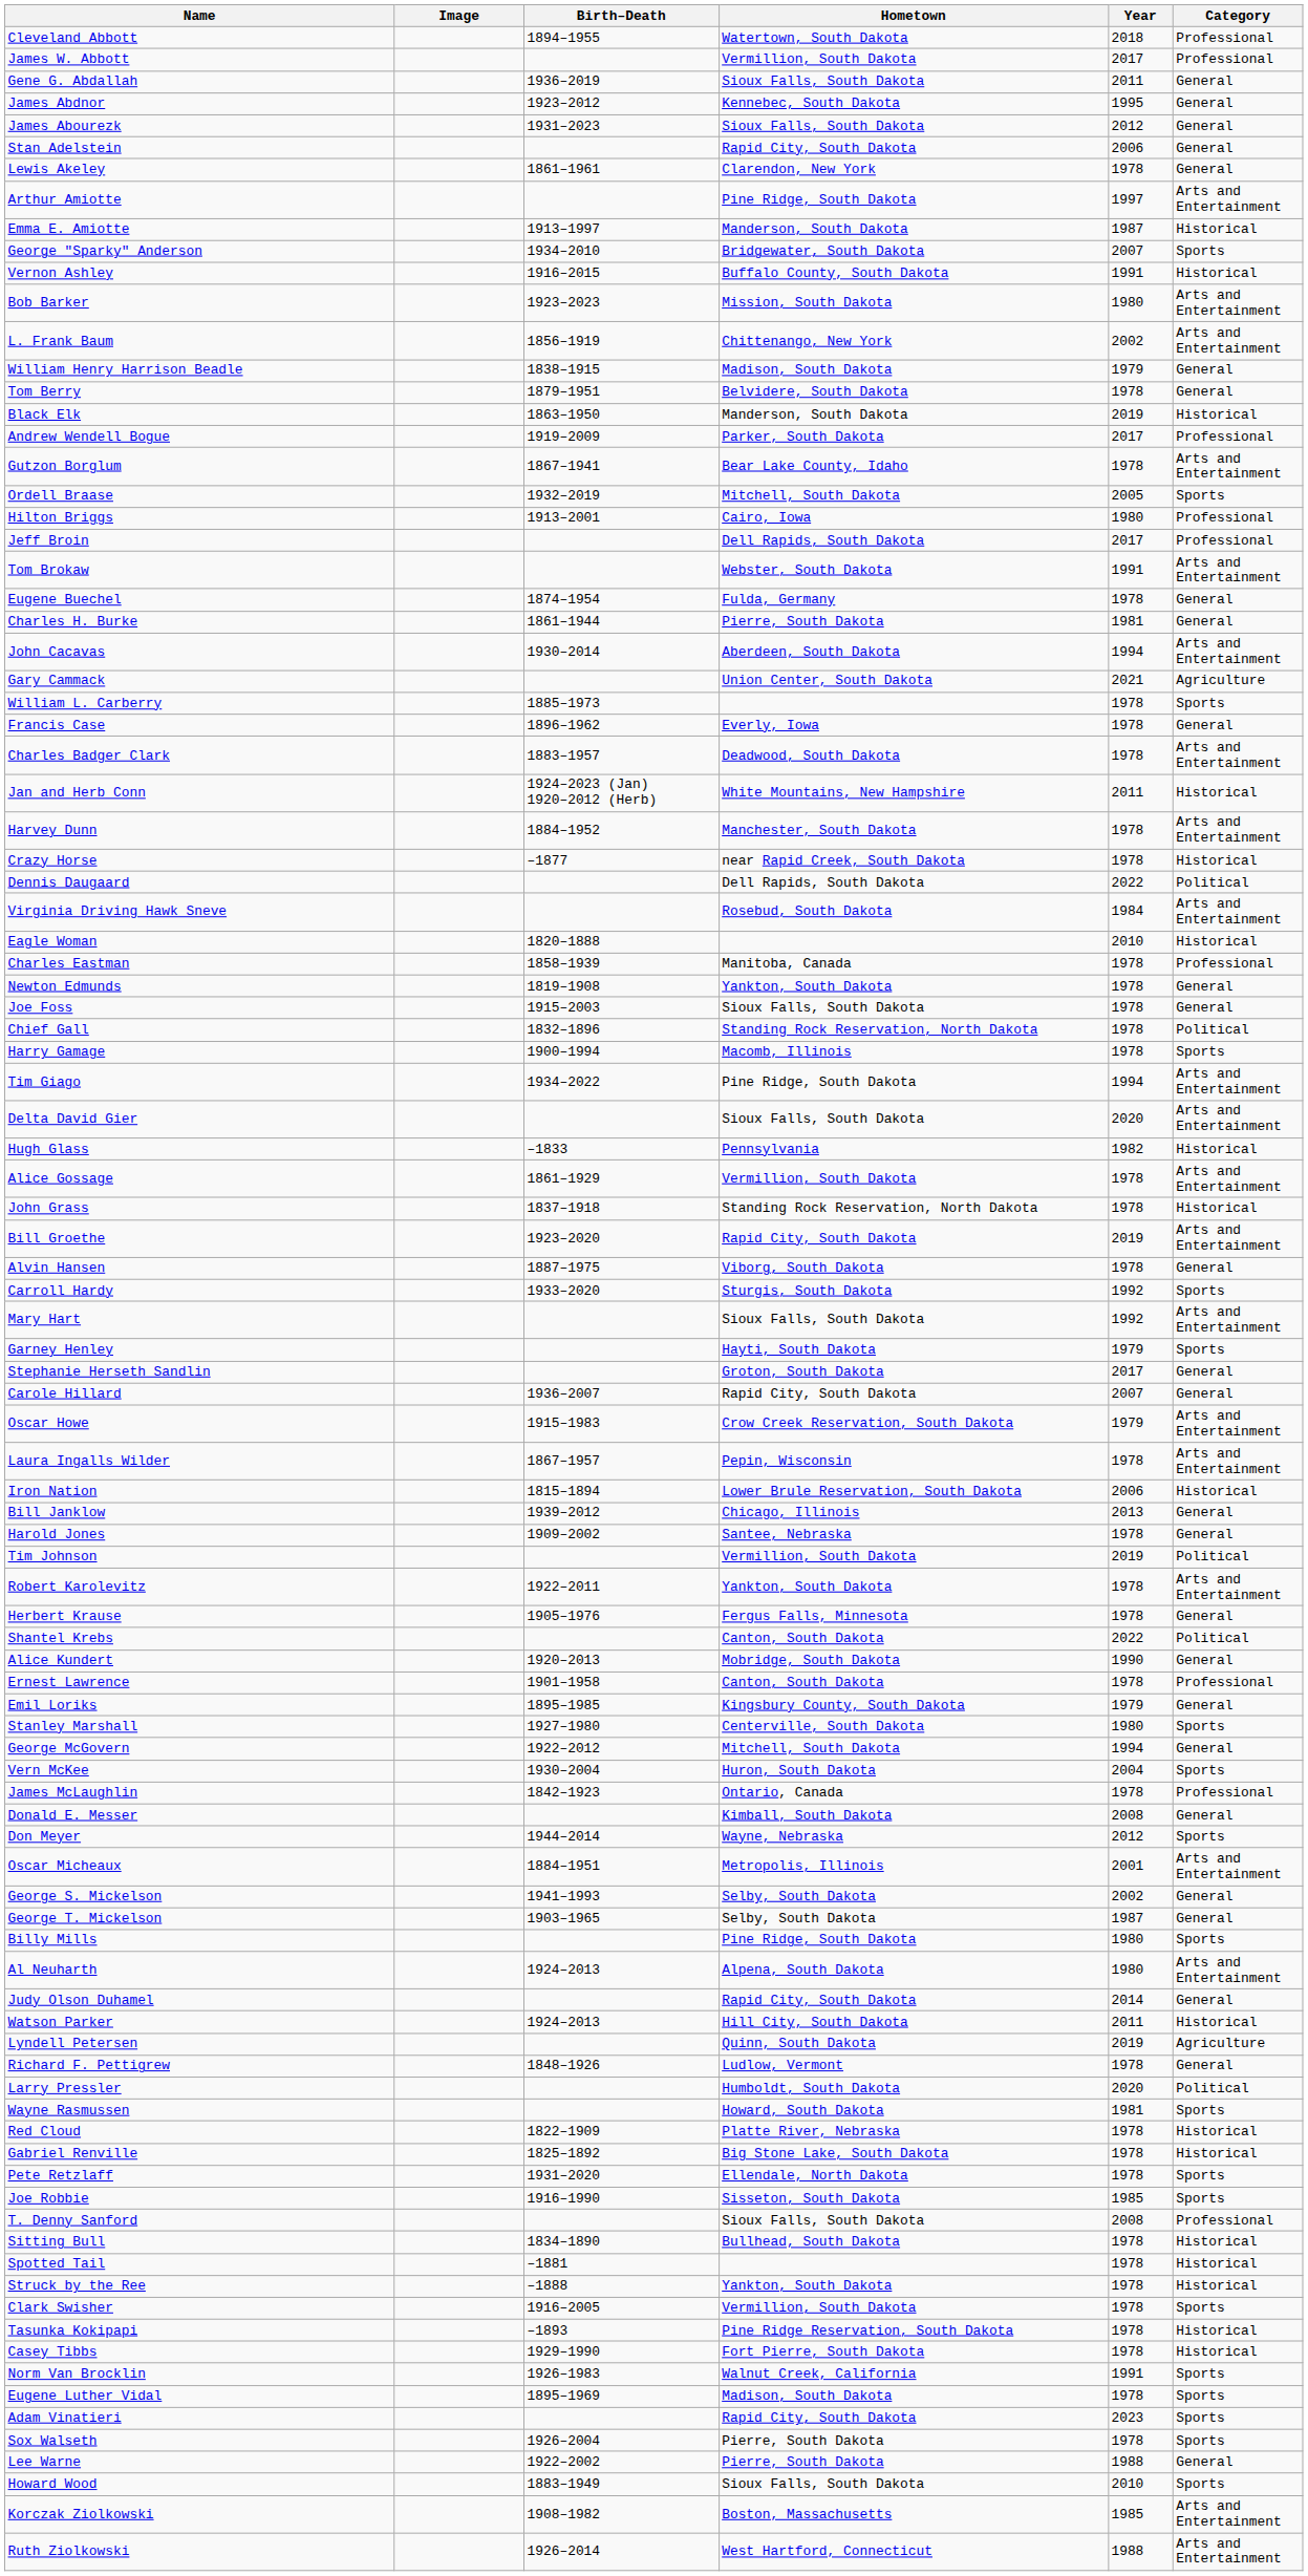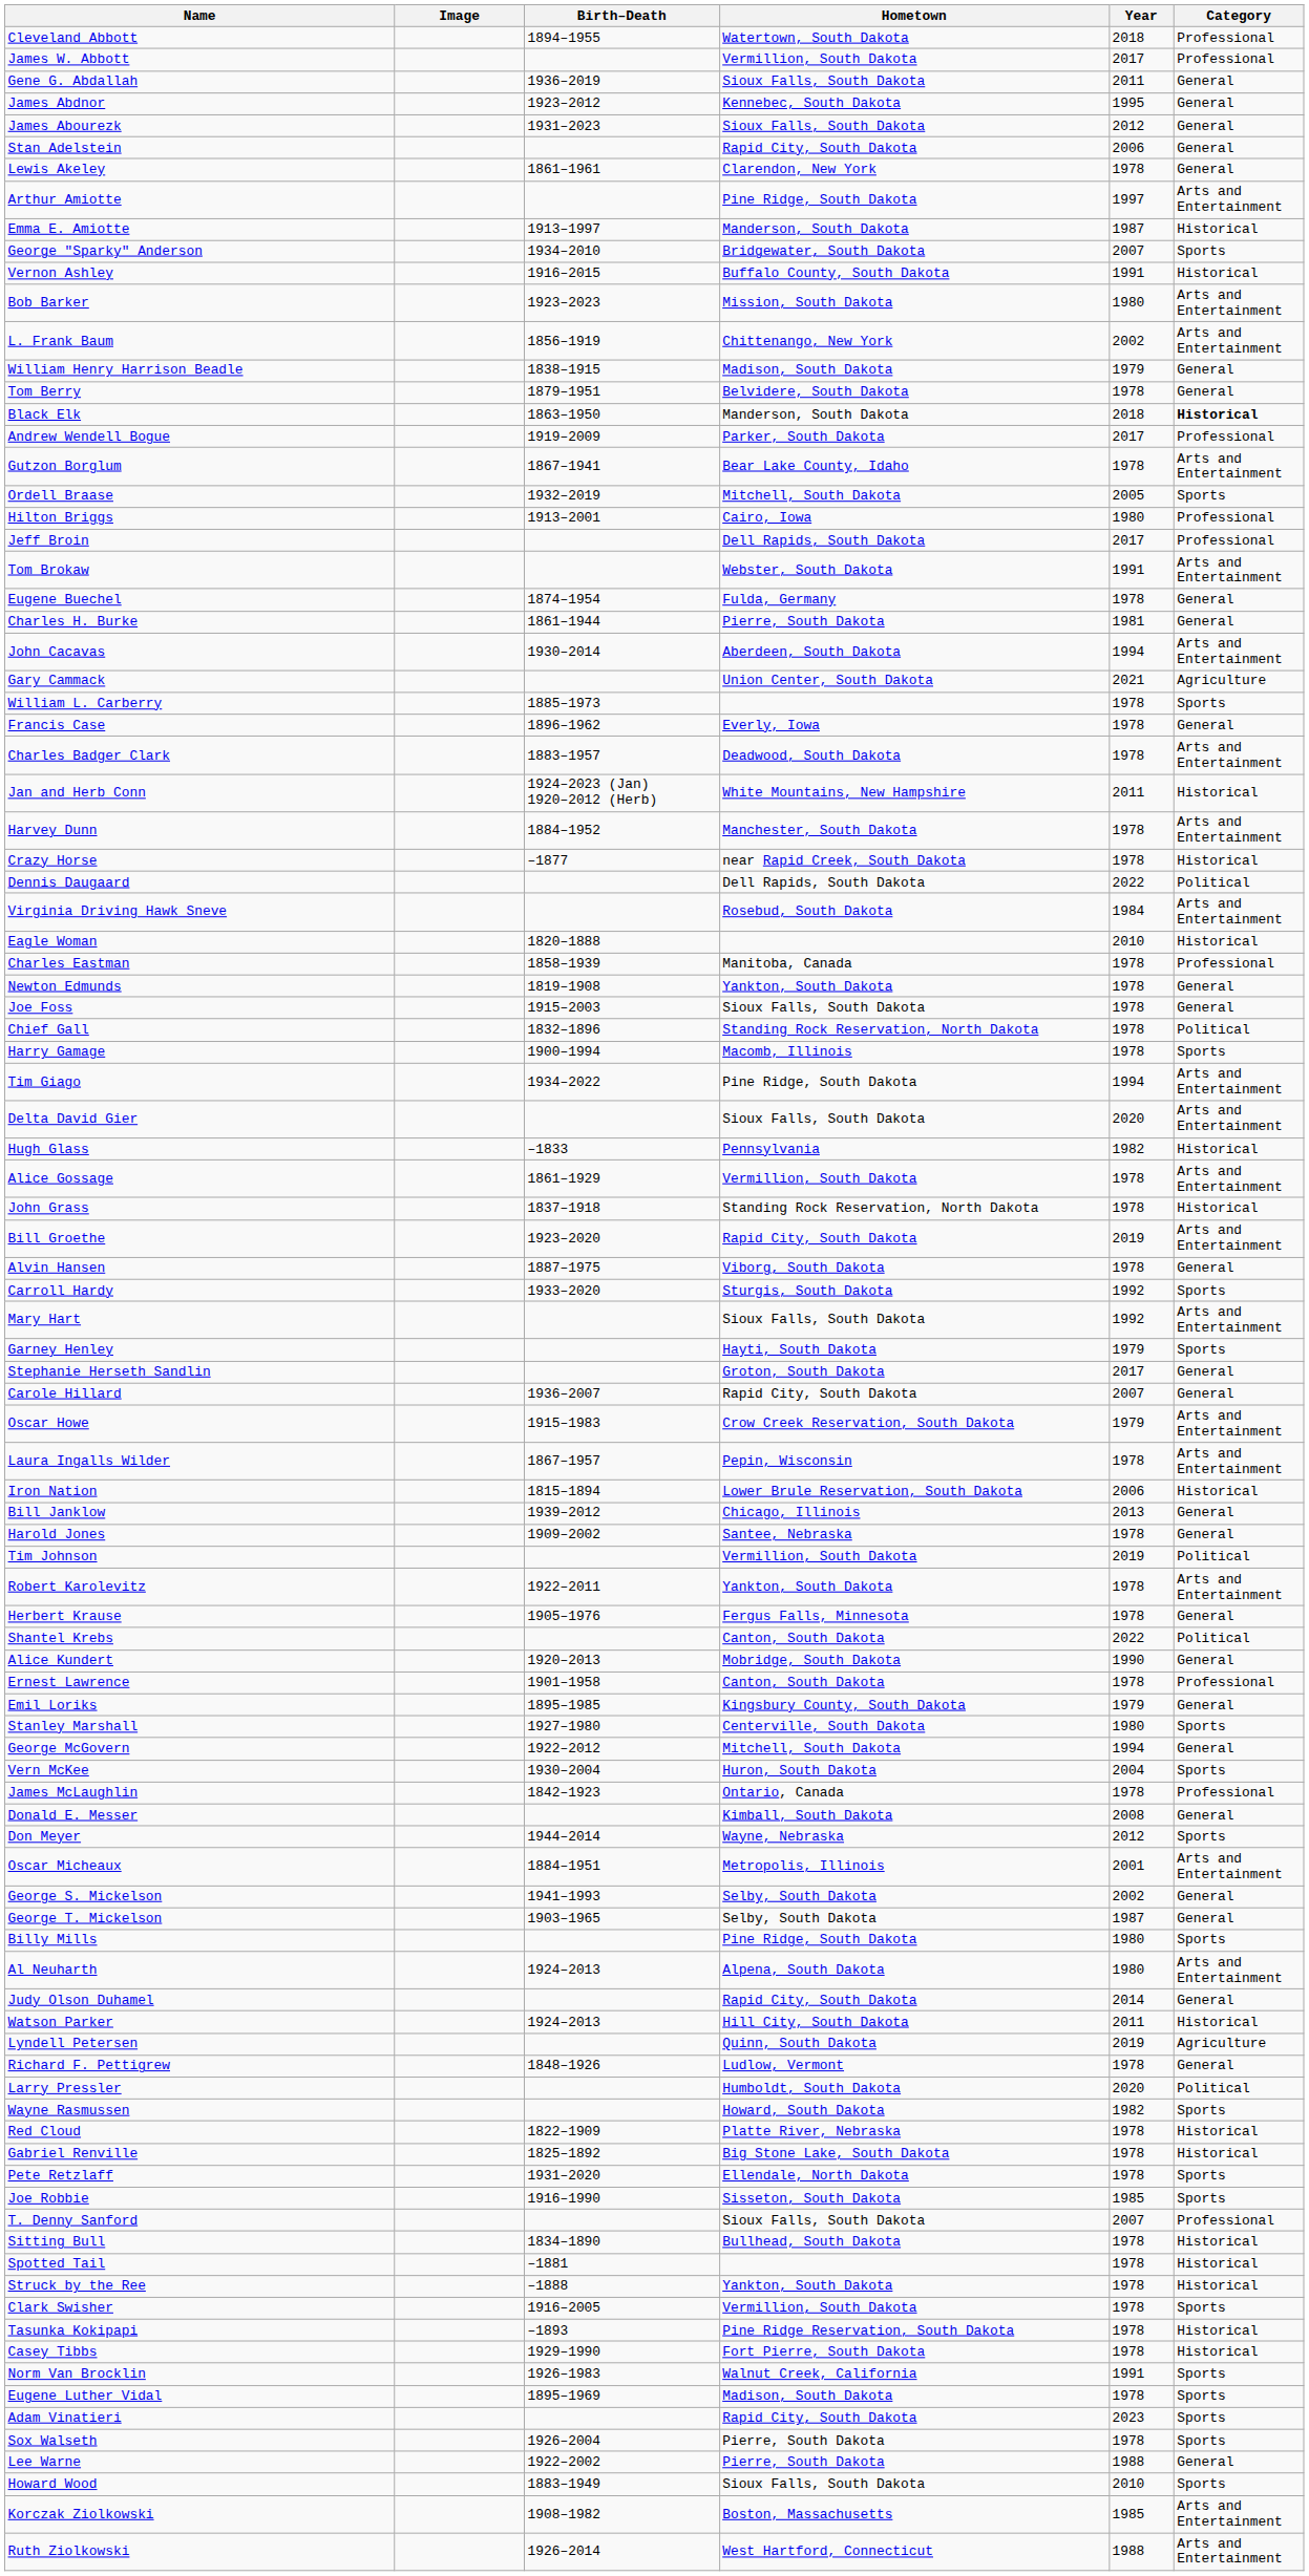Black Elk | Year: 2019 -> 2018
Black Elk | Category: normal -> bold
Wayne Rasmussen | Year: 1981 -> 1982
T. Denny Sanford | Year: 2008 -> 2007
